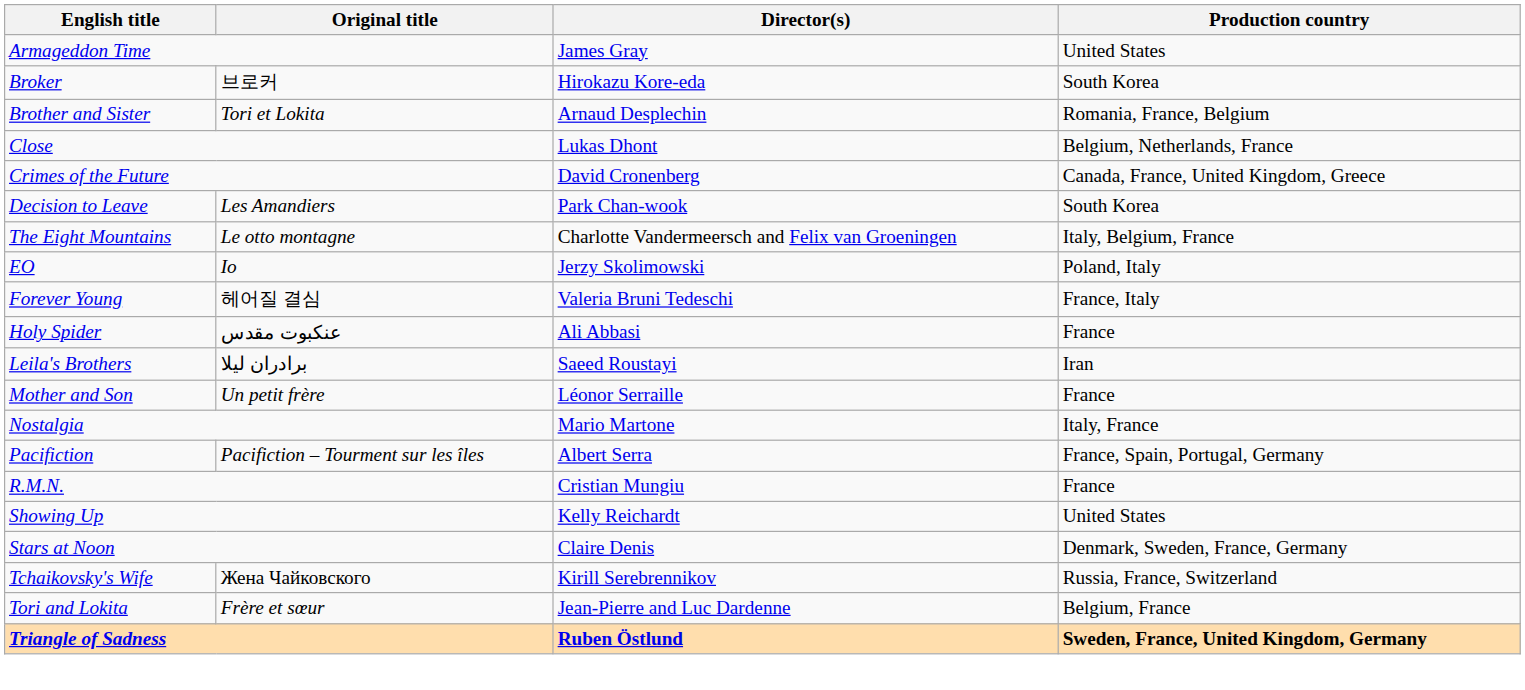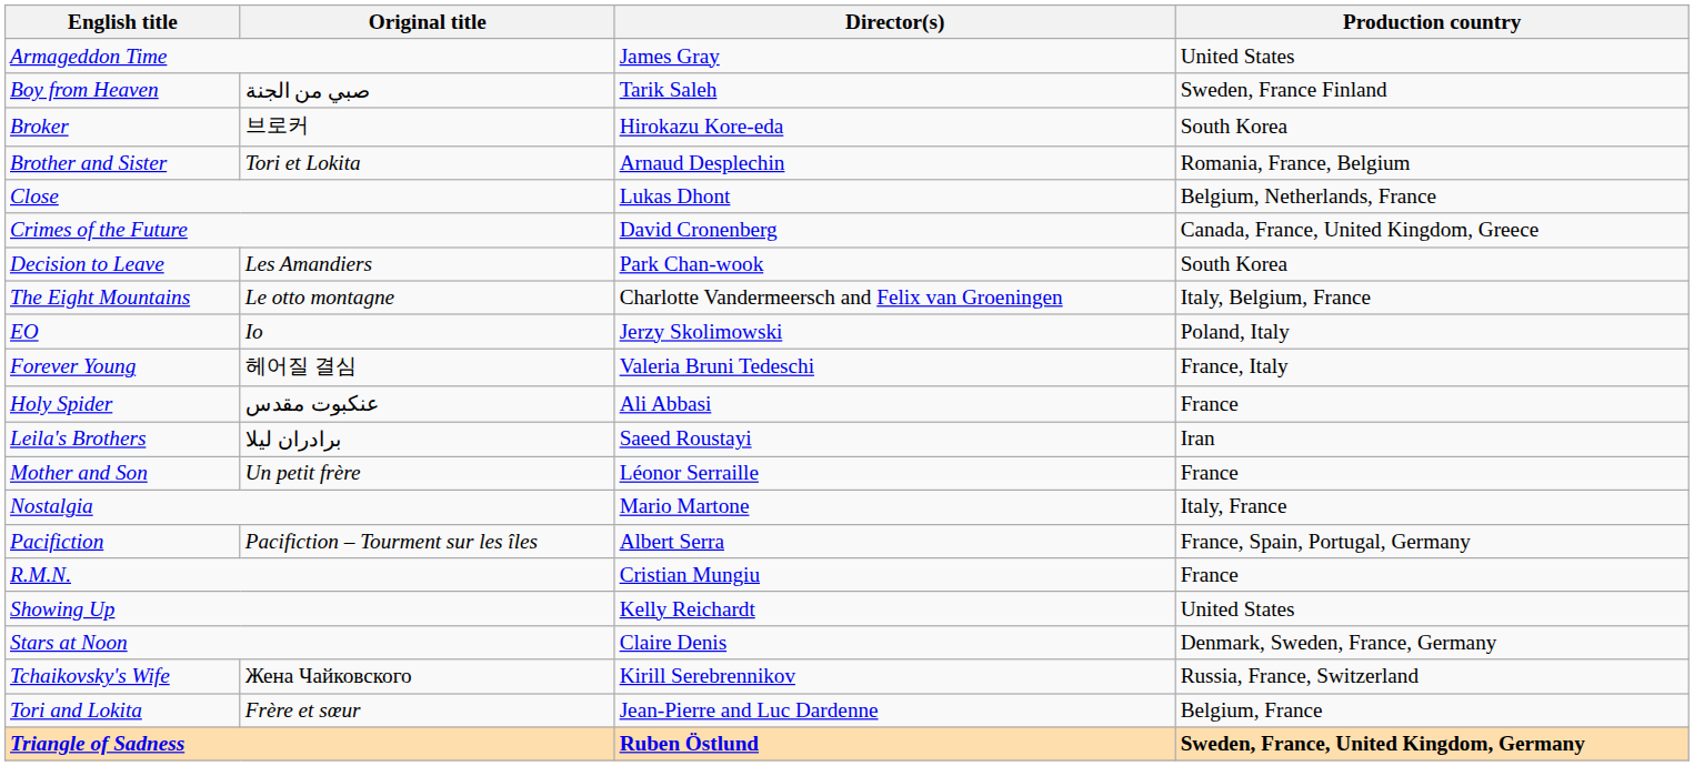+ row: Boy from Heaven | صبي من الجنة | Tarik Saleh | Sweden, France Finland
